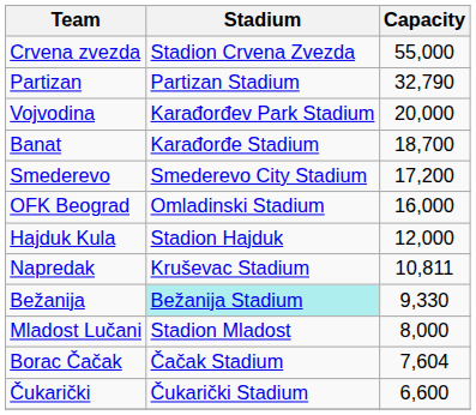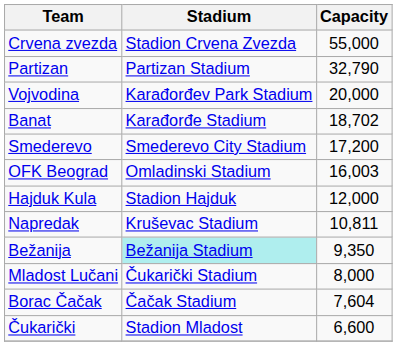Banat | Capacity: 18,700 -> 18,702
OFK Beograd | Capacity: 16,000 -> 16,003
Bežanija | Capacity: 9,330 -> 9,350
Mladost Lučani | Stadium: Stadion Mladost -> Čukarički Stadium
Čukarički | Stadium: Čukarički Stadium -> Stadion Mladost
